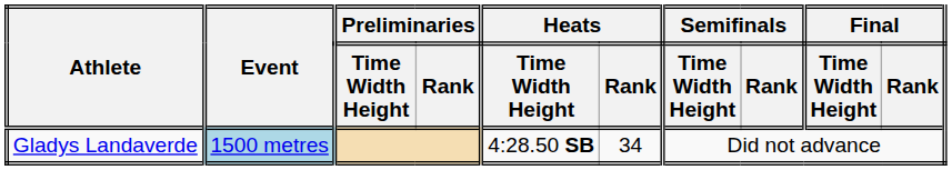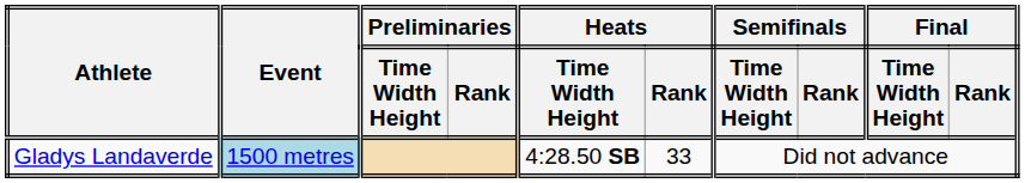Gladys Landaverde | Heats / Rank: 34 -> 33
